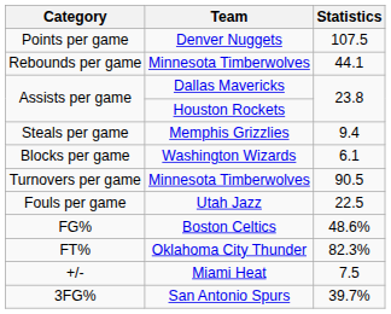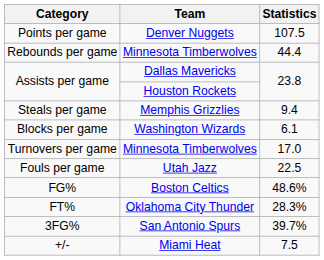Rebounds per game | Statistics: 44.1 -> 44.4
Turnovers per game | Statistics: 90.5 -> 17.0
FT% | Statistics: 82.3% -> 28.3%
rows swapped: 3FG% <-> +/-
